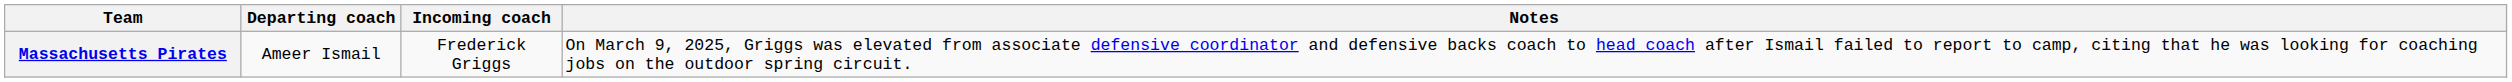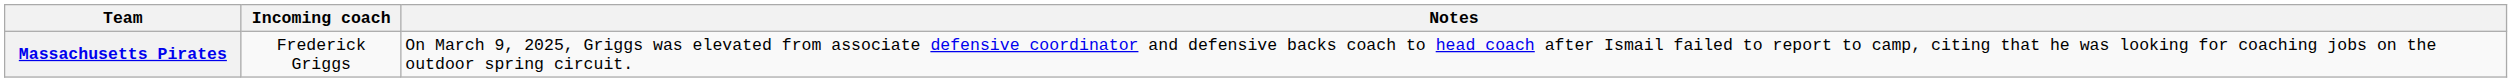- column: Departing coach | Ameer Ismail
